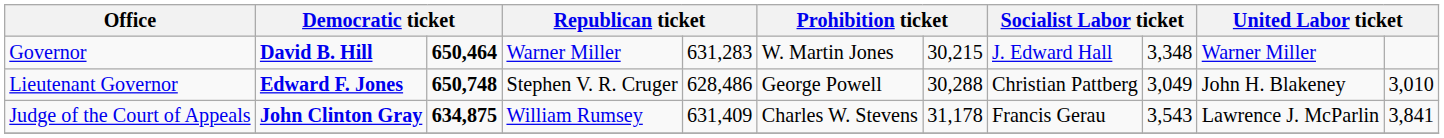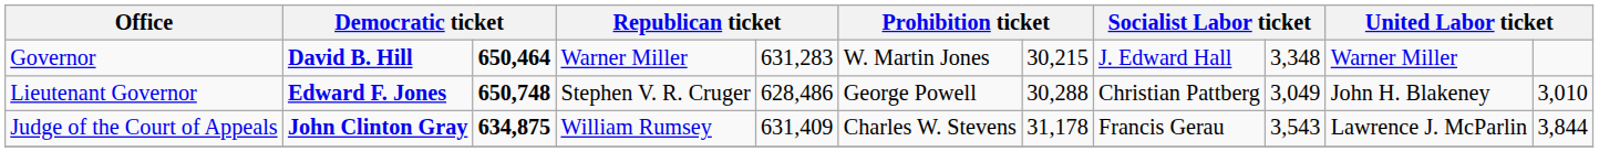Judge of the Court of Appeals | column 11: 3,841 -> 3,844
